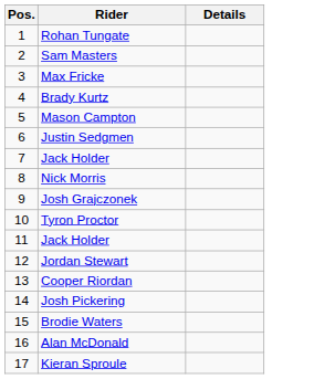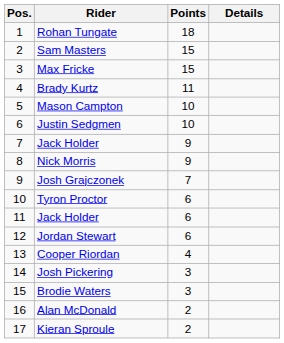+ column: Points | 18 | 15 | 15 | 11 | 10 | 10 | 9 | 9 | 7 | 6 | 6 | 6 | 4 | 3 | 3 | 2 | 2
